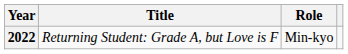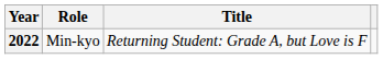columns swapped: Title <-> Role
